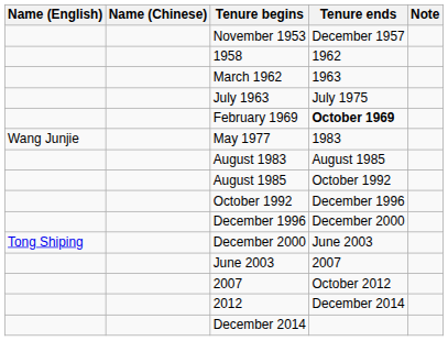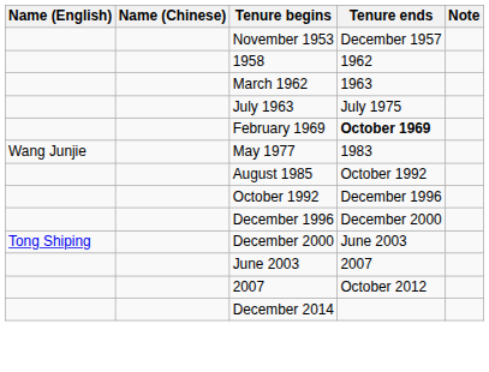- row: August 1983 | August 1985
- row: 2012 | December 2014
